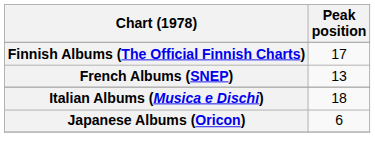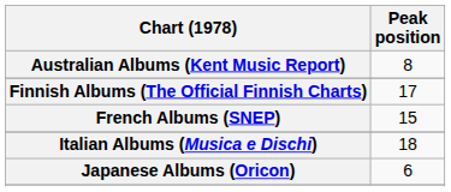+ row: Australian Albums (Kent Music Report) | 8
French Albums (SNEP) | Peak position: 13 -> 15
